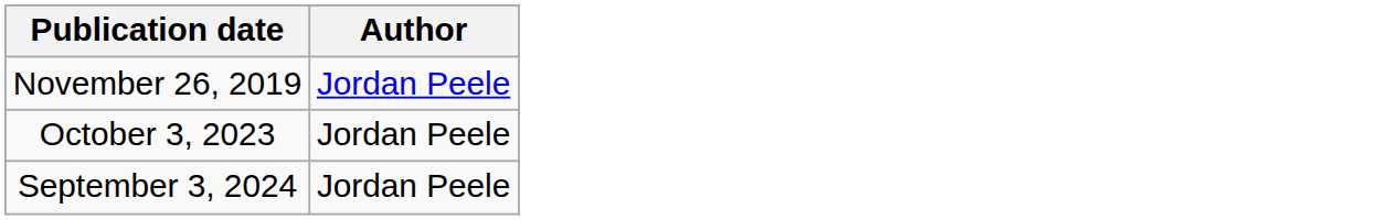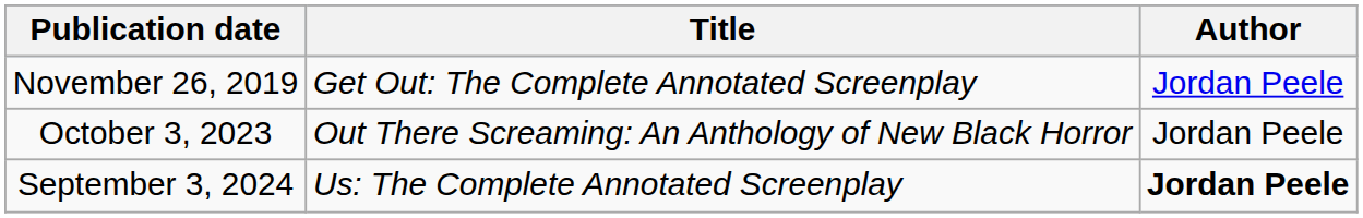+ column: Title | Get Out: The Complete Annotated Screenplay | Out There Screaming: An Anthology of New Black Horror | Us: The Complete Annotated Screenplay
September 3, 2024 | Author: normal -> bold
